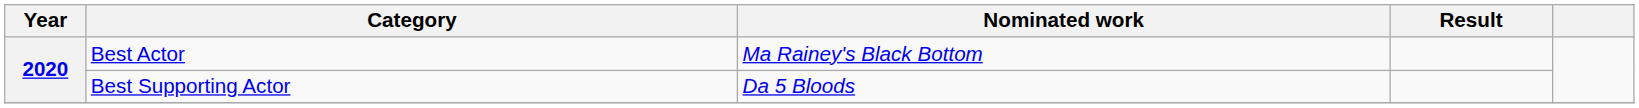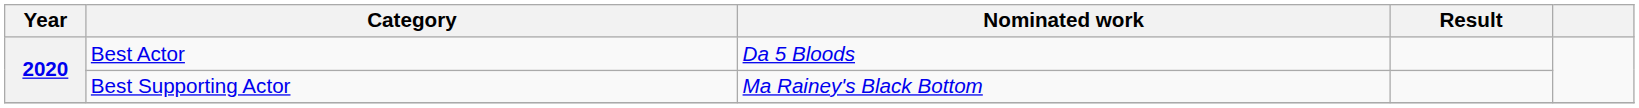Best Actor | Nominated work: Ma Rainey's Black Bottom -> Da 5 Bloods
Best Supporting Actor | Nominated work: Da 5 Bloods -> Ma Rainey's Black Bottom
